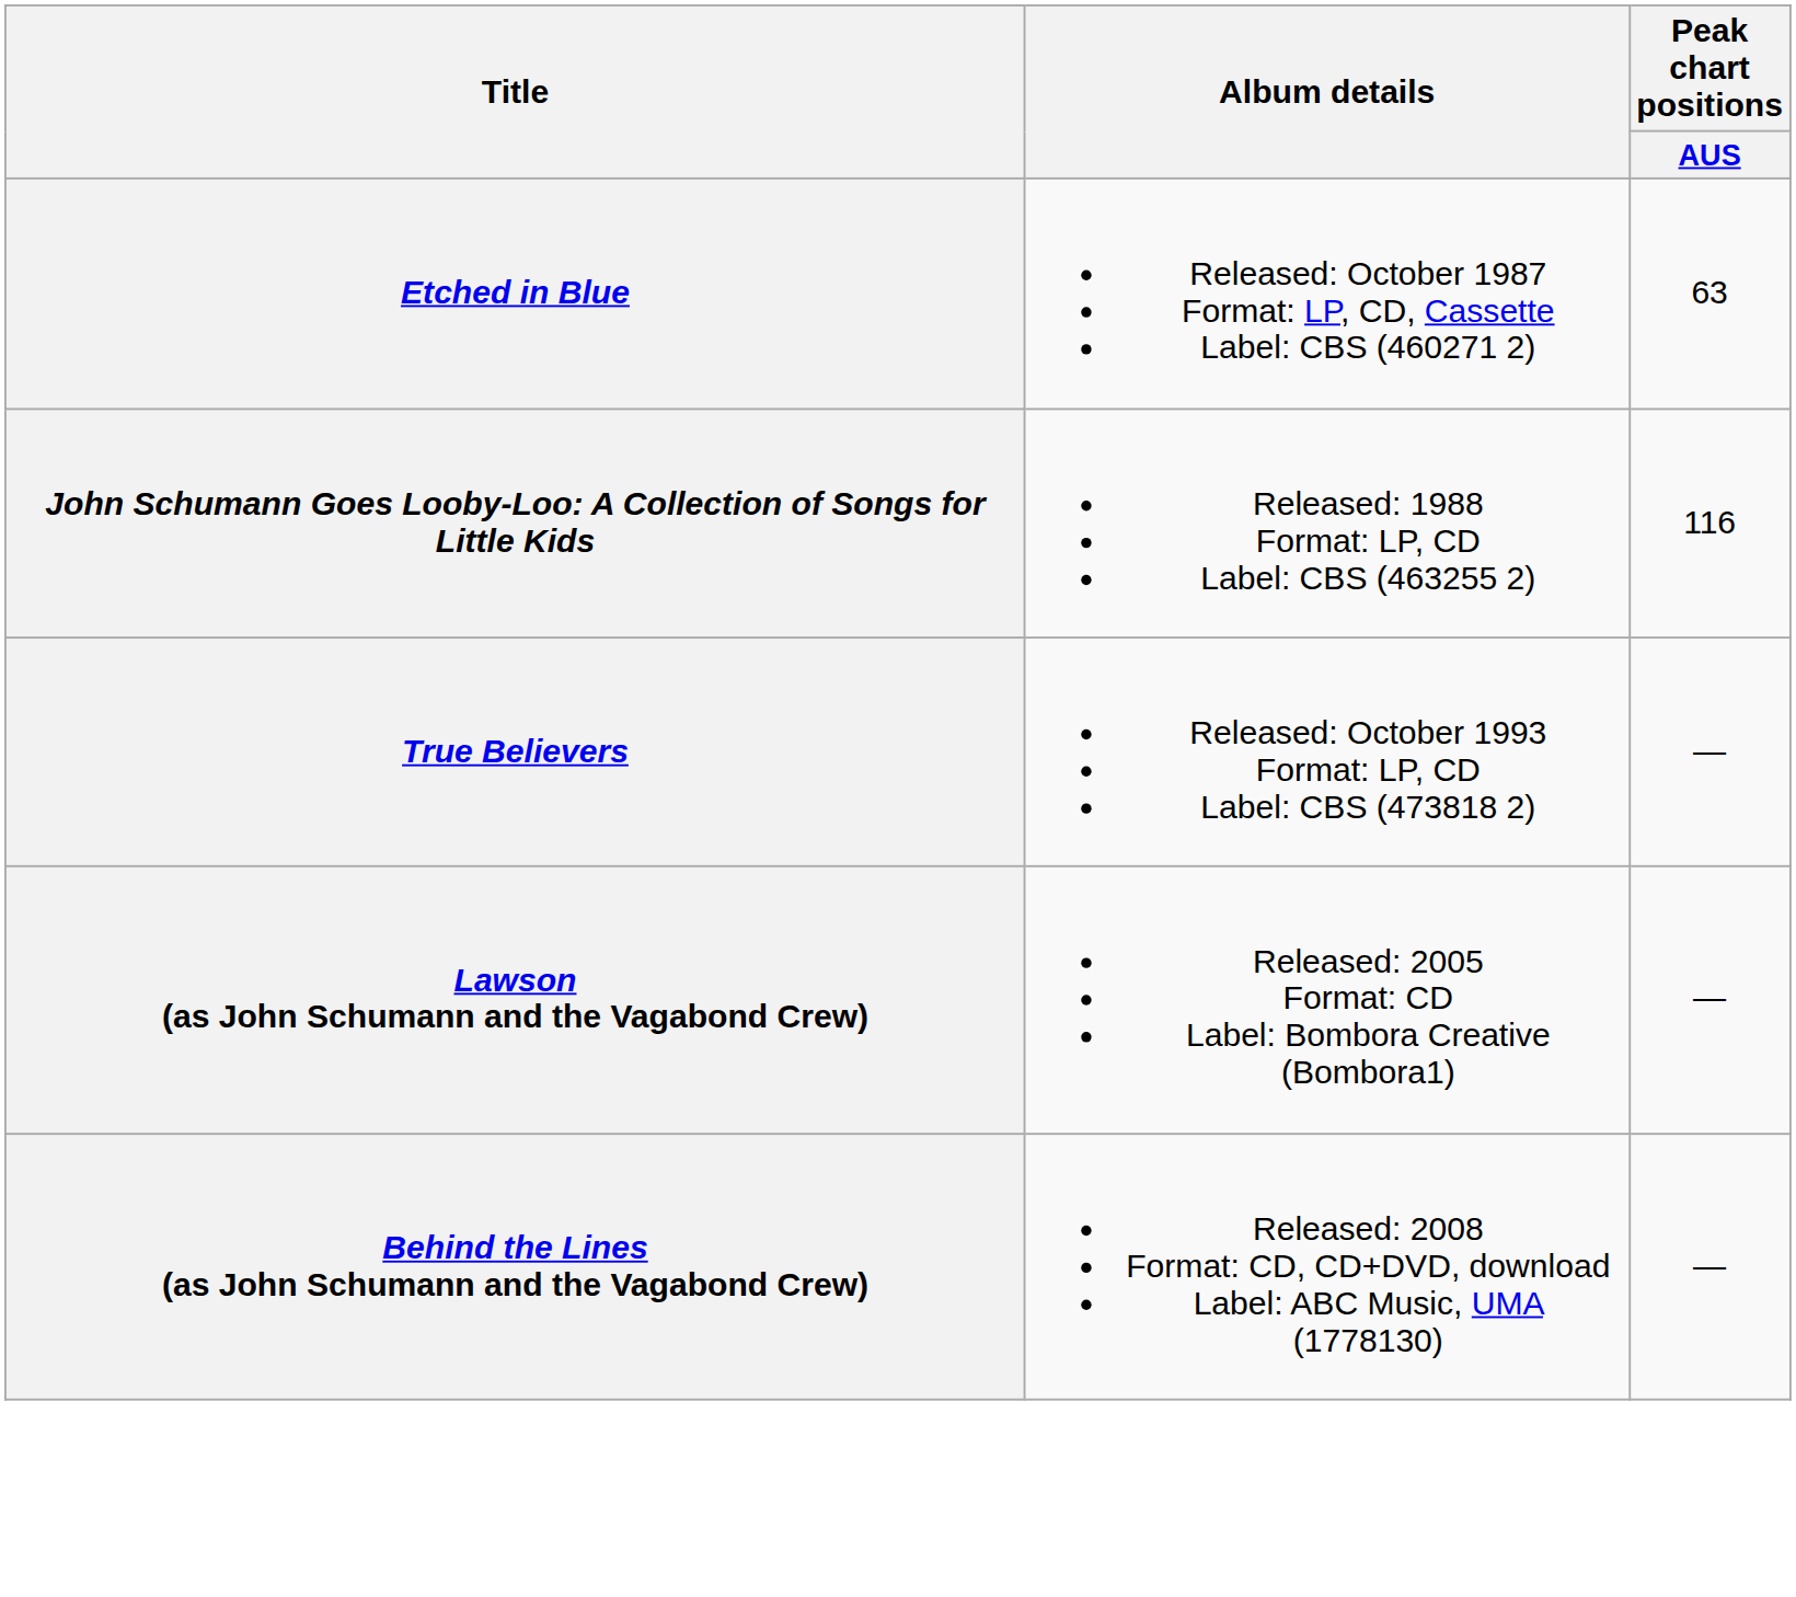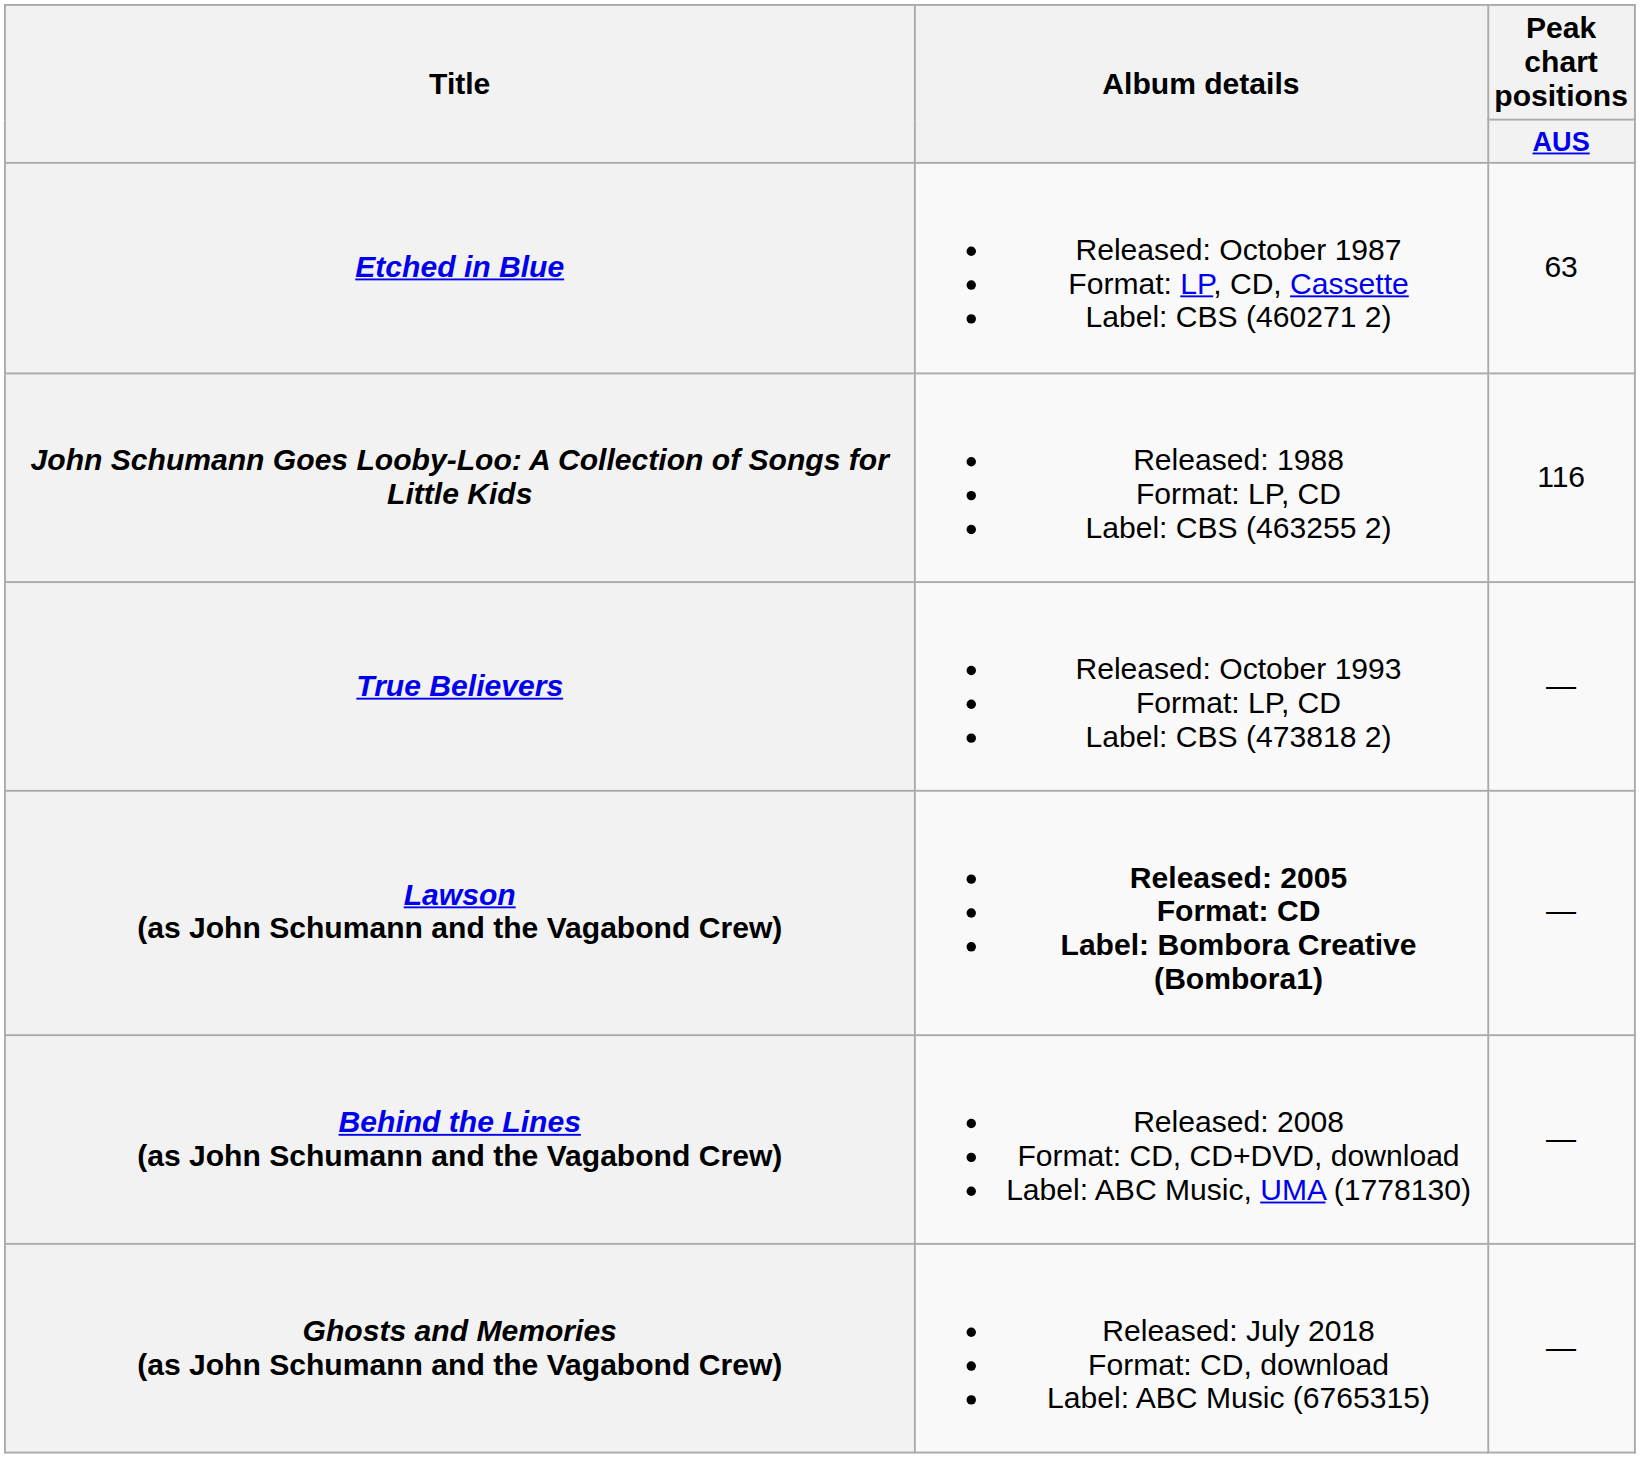Lawson (as John Schumann and the Vagabond Crew) | Album details: normal -> bold
+ row: Ghosts and Memories (as John Schumann and the Vagabond Crew) | Released: July 2018 Format: CD, download Label: ABC Music (6765315) | —
